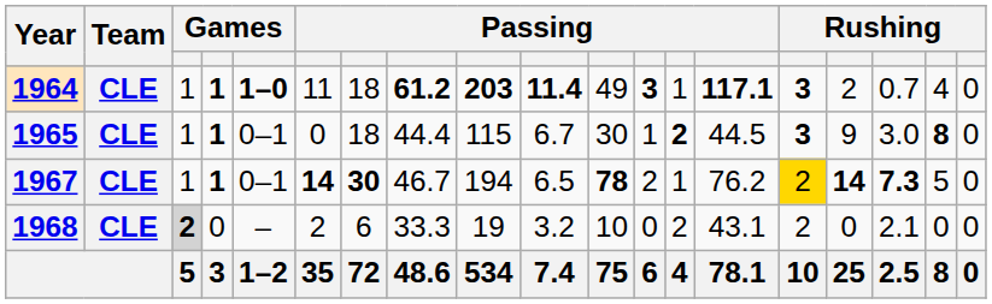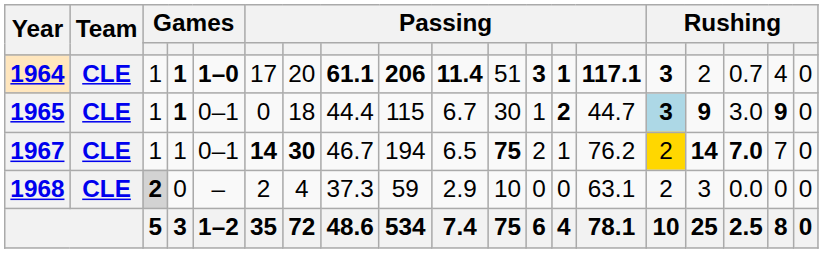1964 | column 6: 11 -> 17
1964 | column 7: 18 -> 20
1964 | column 8: 61.2 -> 61.1
1964 | column 9: 203 -> 206
1964 | column 11: 49 -> 51
1964 | column 13: normal -> bold
1965 | column 14: 44.5 -> 44.7
1965 | column 15: no background -> lightblue background
1965 | column 16: normal -> bold
1965 | column 18: 8 -> 9
1967 | column 4: bold -> normal
1967 | column 11: 78 -> 75
1967 | column 17: 7.3 -> 7.0
1967 | column 18: 5 -> 7
1968 | column 7: 6 -> 4
1968 | column 8: 33.3 -> 37.3
1968 | column 9: 19 -> 59
1968 | column 10: 3.2 -> 2.9
1968 | column 13: 2 -> 0
1968 | column 14: 43.1 -> 63.1
1968 | column 16: 0 -> 3
1968 | column 17: 2.1 -> 0.0
